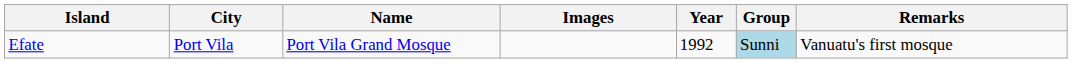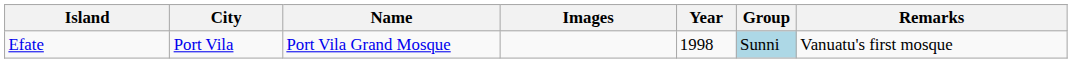Efate | Year: 1992 -> 1998
